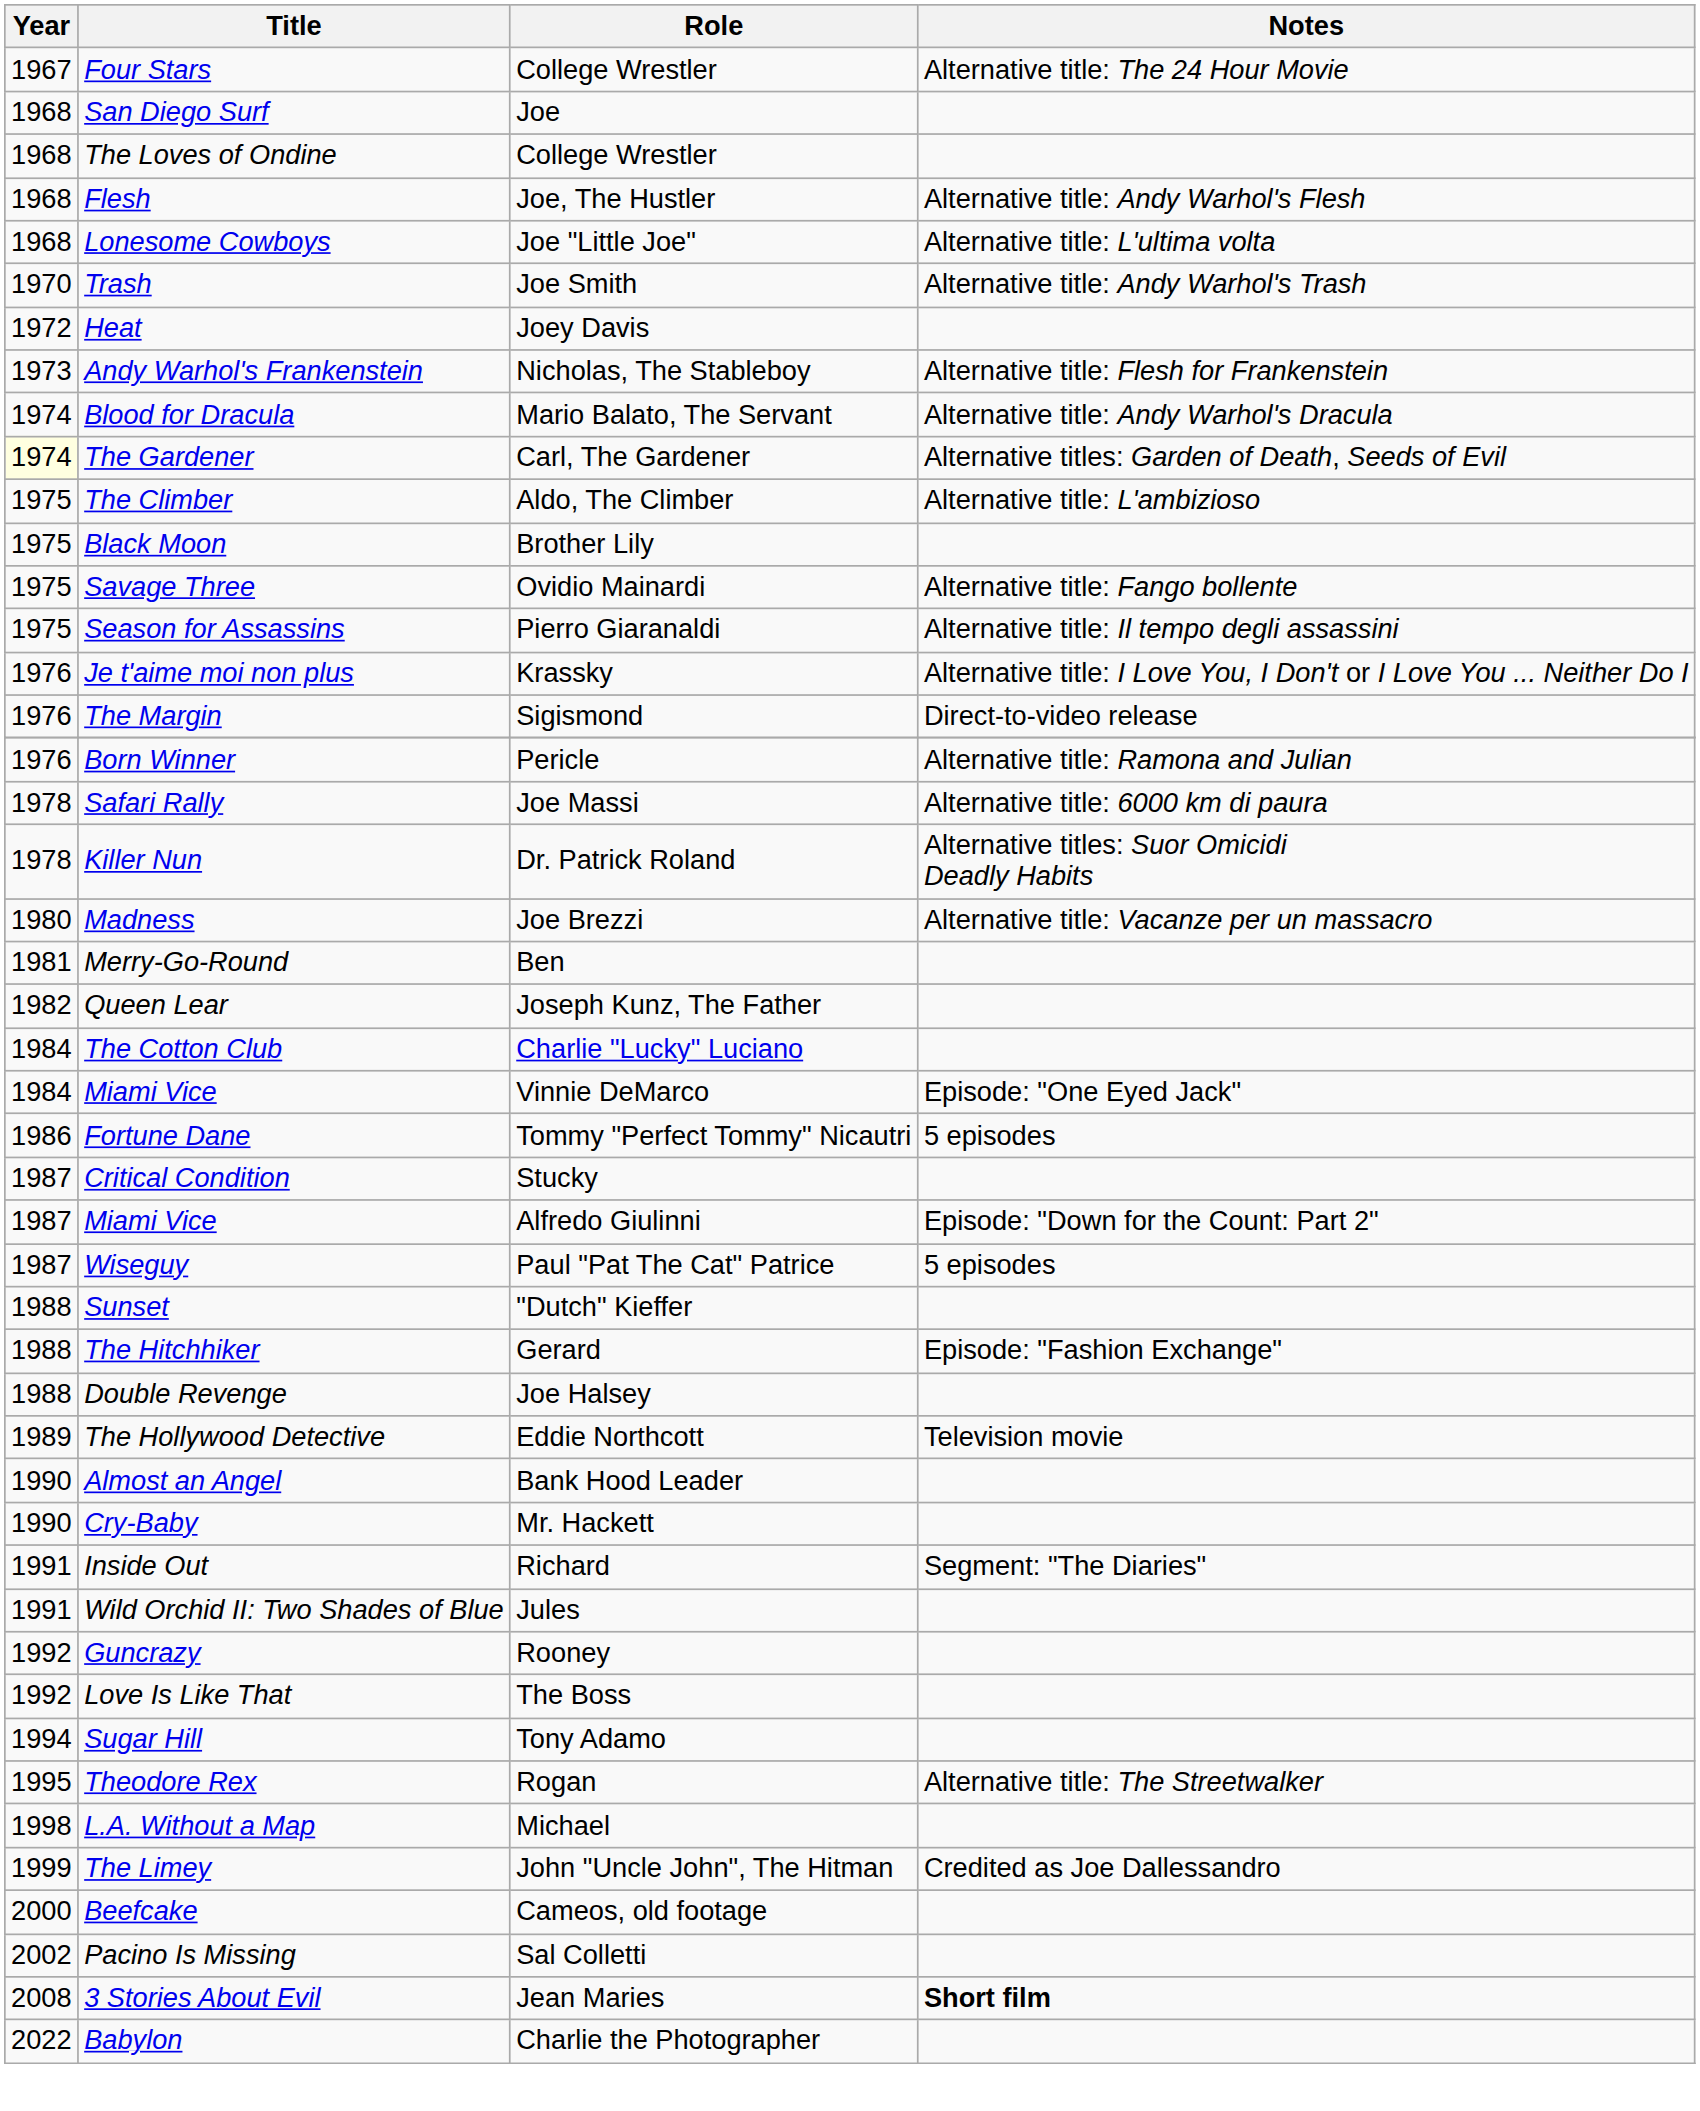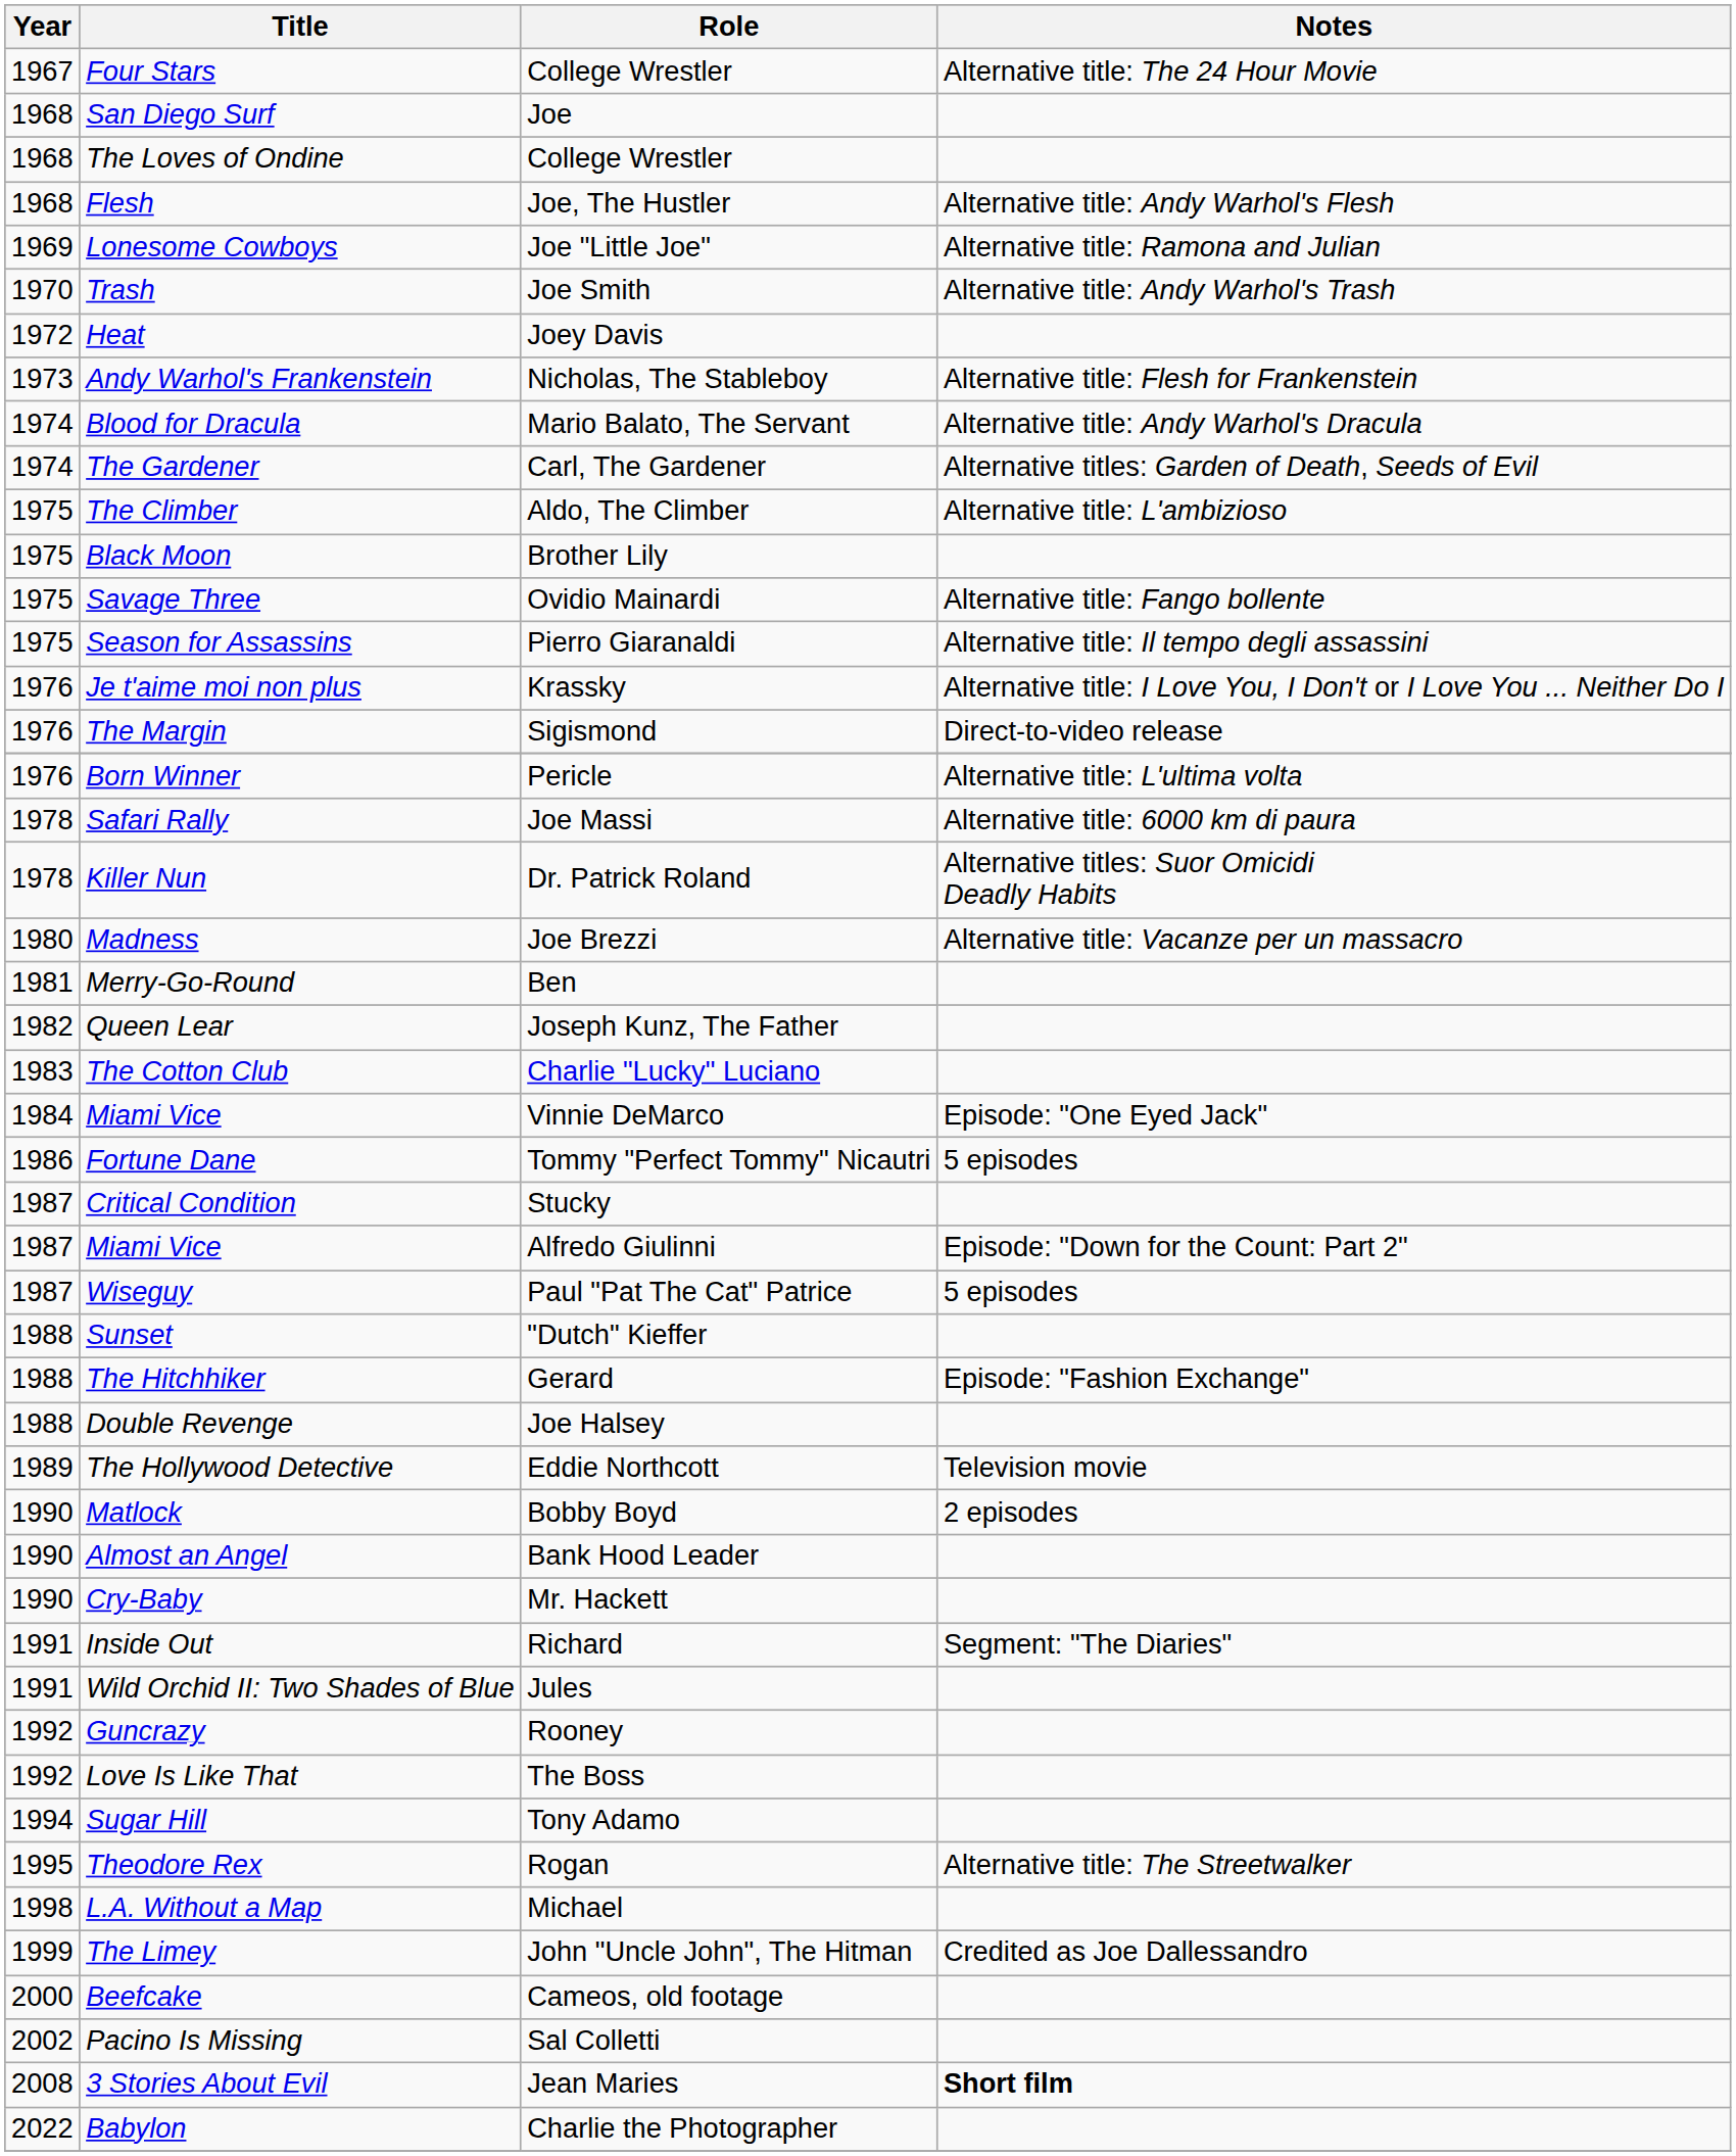Lonesome Cowboys | Year: 1968 -> 1969
Lonesome Cowboys | Notes: Alternative title: L'ultima volta -> Alternative title: Ramona and Julian
The Gardener | Year: lightyellow background -> no background
Born Winner | Notes: Alternative title: Ramona and Julian -> Alternative title: L'ultima volta
The Cotton Club | Year: 1984 -> 1983
+ row: 1990 | Matlock | Bobby Boyd | 2 episodes
